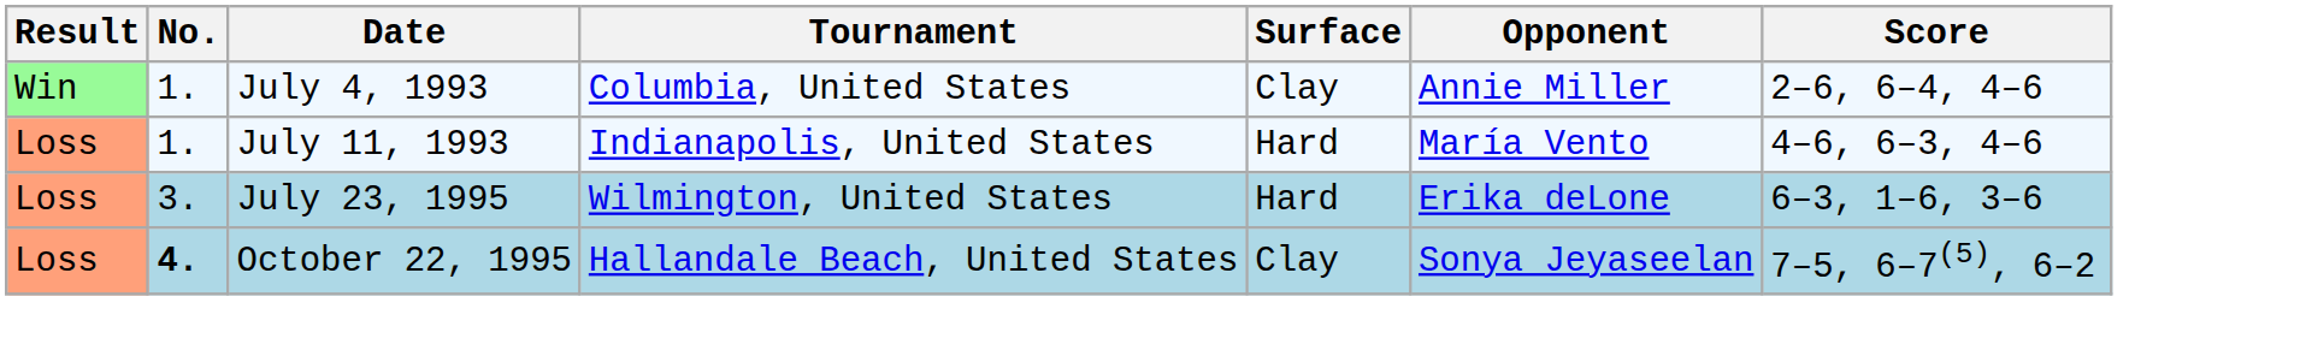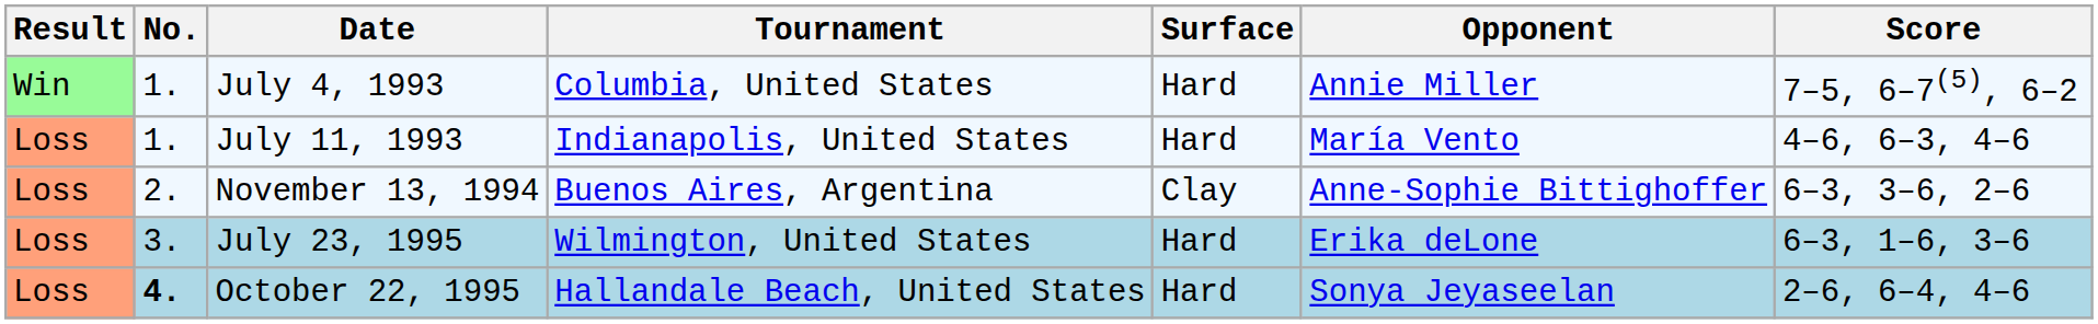July 4, 1993 | Surface: Clay -> Hard
July 4, 1993 | Score: 2–6, 6–4, 4–6 -> 7–5, 6–7(5), 6–2
+ row: Loss | 2. | November 13, 1994 | Buenos Aires, Argentina | Clay | Anne-Sophie Bittighoffer | 6–3, 3–6, 2–6
October 22, 1995 | Surface: Clay -> Hard
October 22, 1995 | Score: 7–5, 6–7(5), 6–2 -> 2–6, 6–4, 4–6
